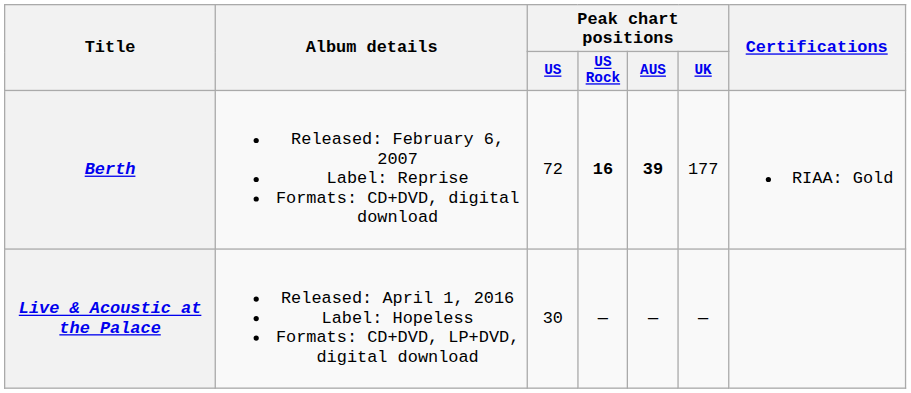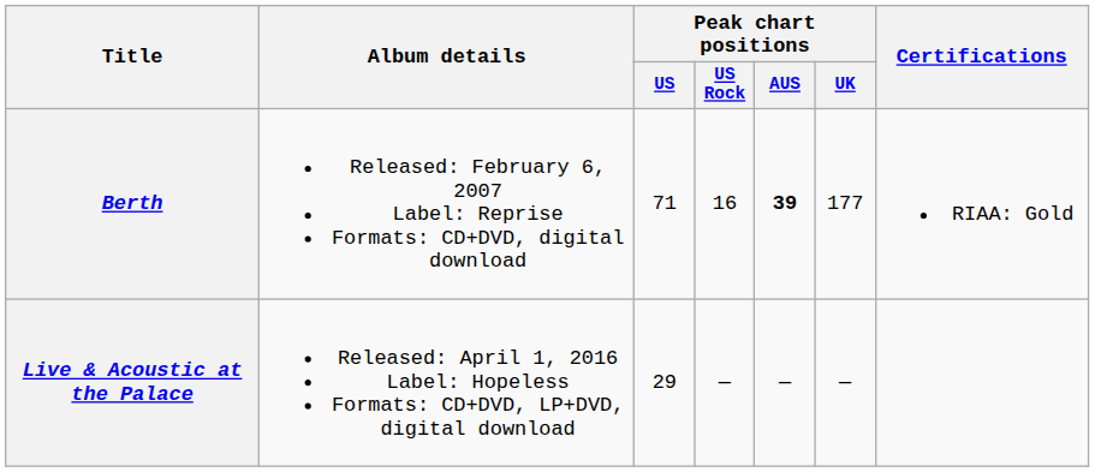Berth | Peak chart positions / US: 72 -> 71
Berth | Peak chart positions / US Rock: bold -> normal
Live & Acoustic at the Palace | Peak chart positions / US: 30 -> 29
